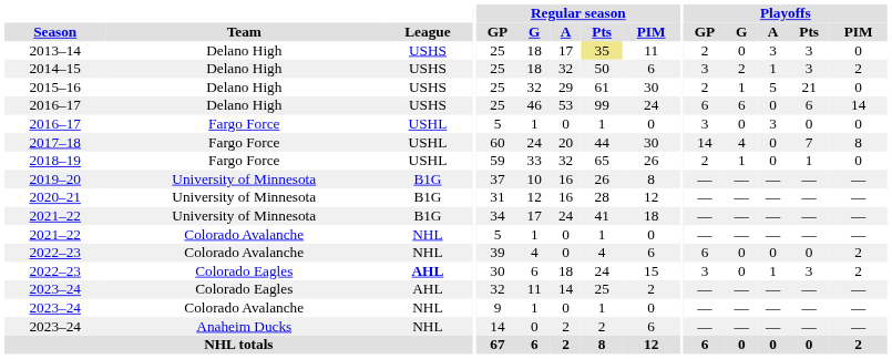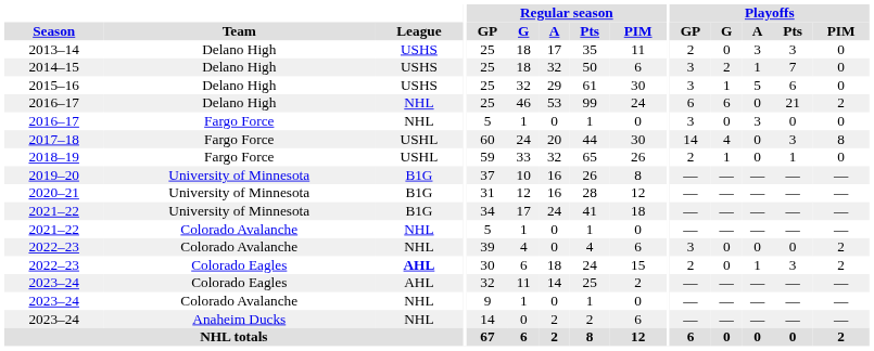2013–14 | Regular season / Pts: khaki background -> no background
2014–15 | Playoffs / Pts: 3 -> 7
2014–15 | Playoffs / PIM: 2 -> 0
2015–16 | Playoffs / GP: 2 -> 3
2015–16 | Playoffs / Pts: 21 -> 6
2016–17 / Delano High | League: USHS -> NHL
2016–17 / Delano High | Playoffs / Pts: 6 -> 21
2016–17 / Delano High | Playoffs / PIM: 14 -> 2
2016–17 / Fargo Force | League: USHL -> NHL
2017–18 | Playoffs / Pts: 7 -> 3
2022–23 / Colorado Avalanche | Playoffs / GP: 6 -> 3
2022–23 / Colorado Eagles | Playoffs / GP: 3 -> 2
